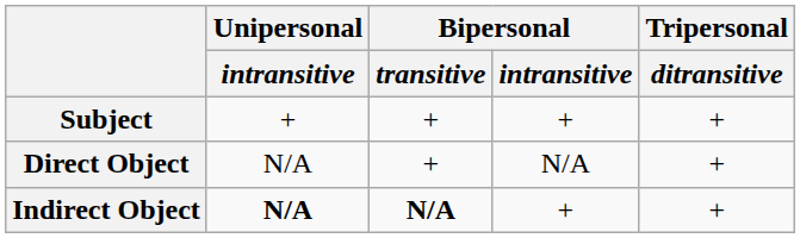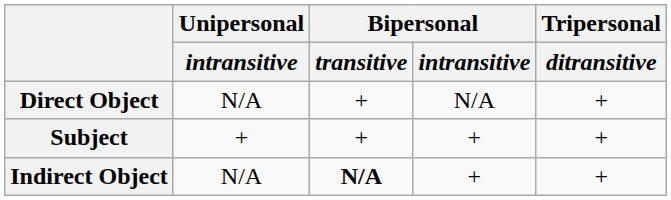rows swapped: Subject <-> Direct Object
Indirect Object | Unipersonal / intransitive: bold -> normal
